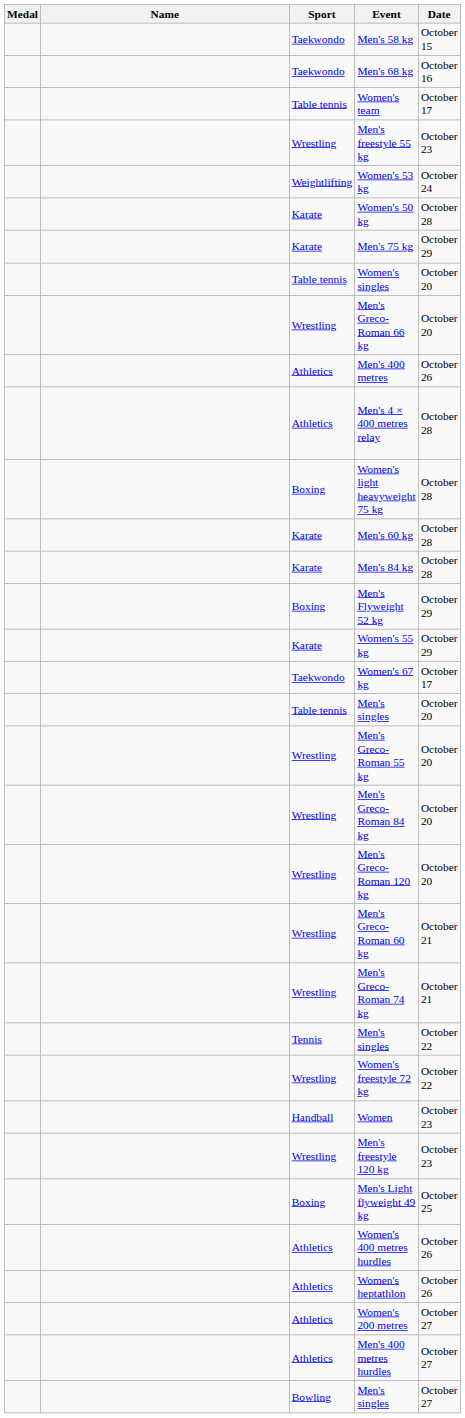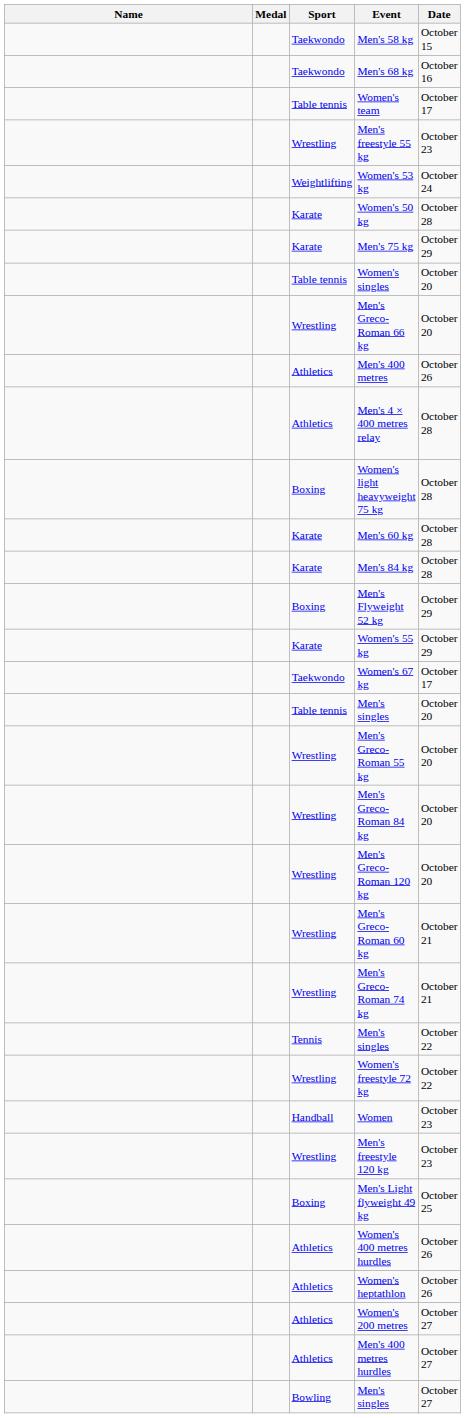columns swapped: Medal <-> Name
